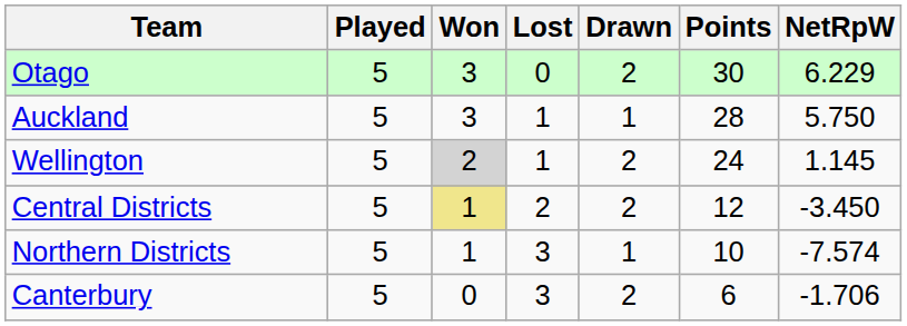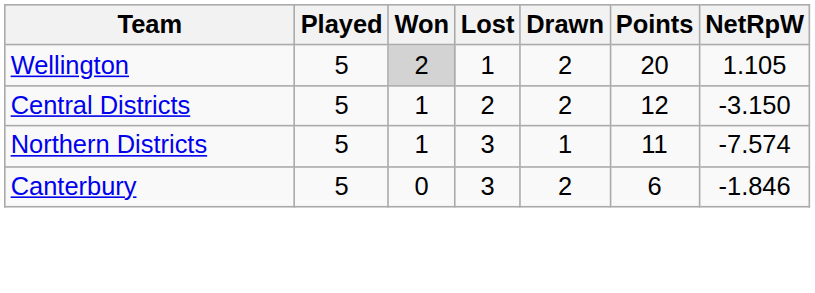- row: Otago | 5 | 3 | 0 | 2 | 30 | 6.229
- row: Auckland | 5 | 3 | 1 | 1 | 28 | 5.750
Wellington | Points: 24 -> 20
Wellington | NetRpW: 1.145 -> 1.105
Central Districts | Won: khaki background -> no background
Central Districts | NetRpW: -3.450 -> -3.150
Northern Districts | Points: 10 -> 11
Canterbury | NetRpW: -1.706 -> -1.846
